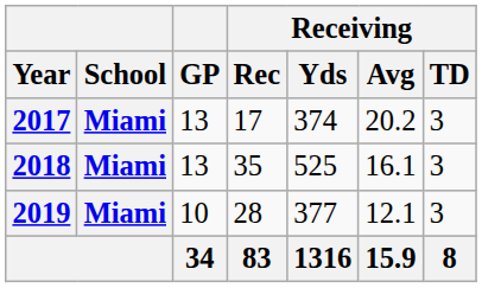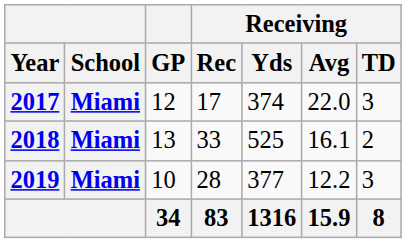2017 | GP: 13 -> 12
2017 | Receiving / Avg: 20.2 -> 22.0
2018 | Receiving / Rec: 35 -> 33
2018 | Receiving / TD: 3 -> 2
2019 | Receiving / Avg: 12.1 -> 12.2
